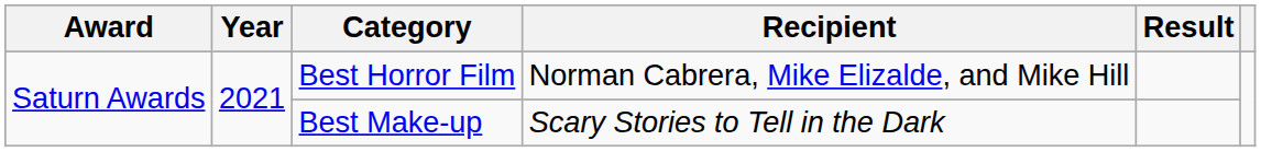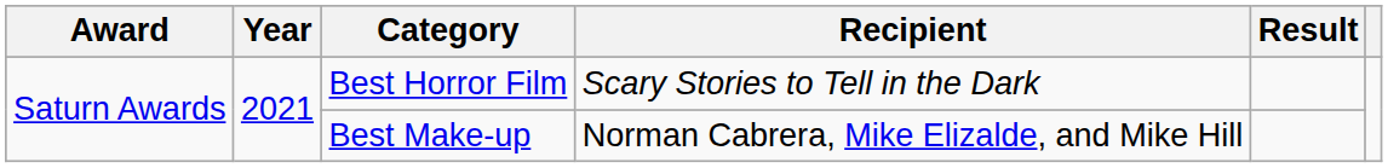Best Horror Film | Recipient: Norman Cabrera, Mike Elizalde, and Mike Hill -> Scary Stories to Tell in the Dark
Best Make-up | Recipient: Scary Stories to Tell in the Dark -> Norman Cabrera, Mike Elizalde, and Mike Hill
